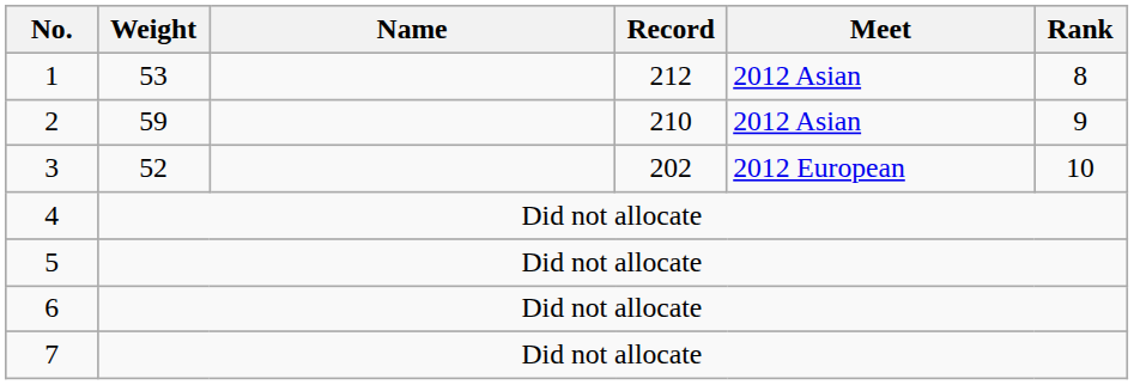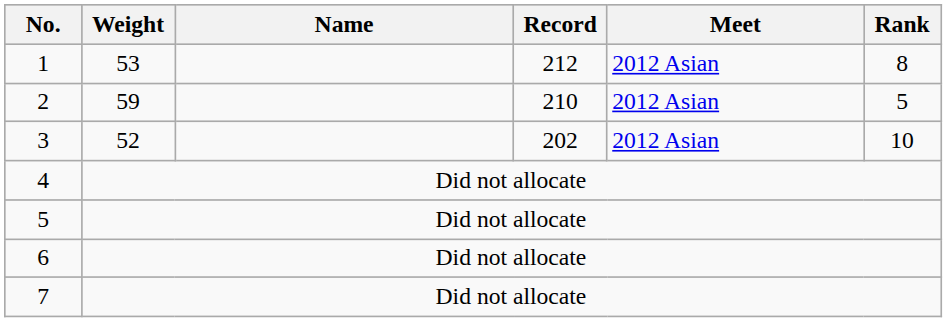2 | Rank: 9 -> 5
3 | Meet: 2012 European -> 2012 Asian
